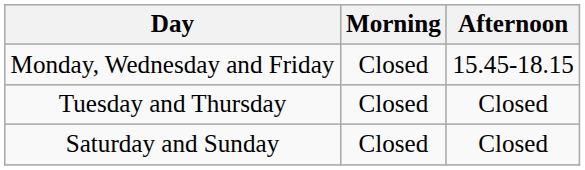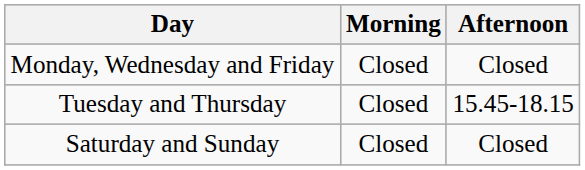Monday, Wednesday and Friday | Afternoon: 15.45-18.15 -> Closed
Tuesday and Thursday | Afternoon: Closed -> 15.45-18.15
